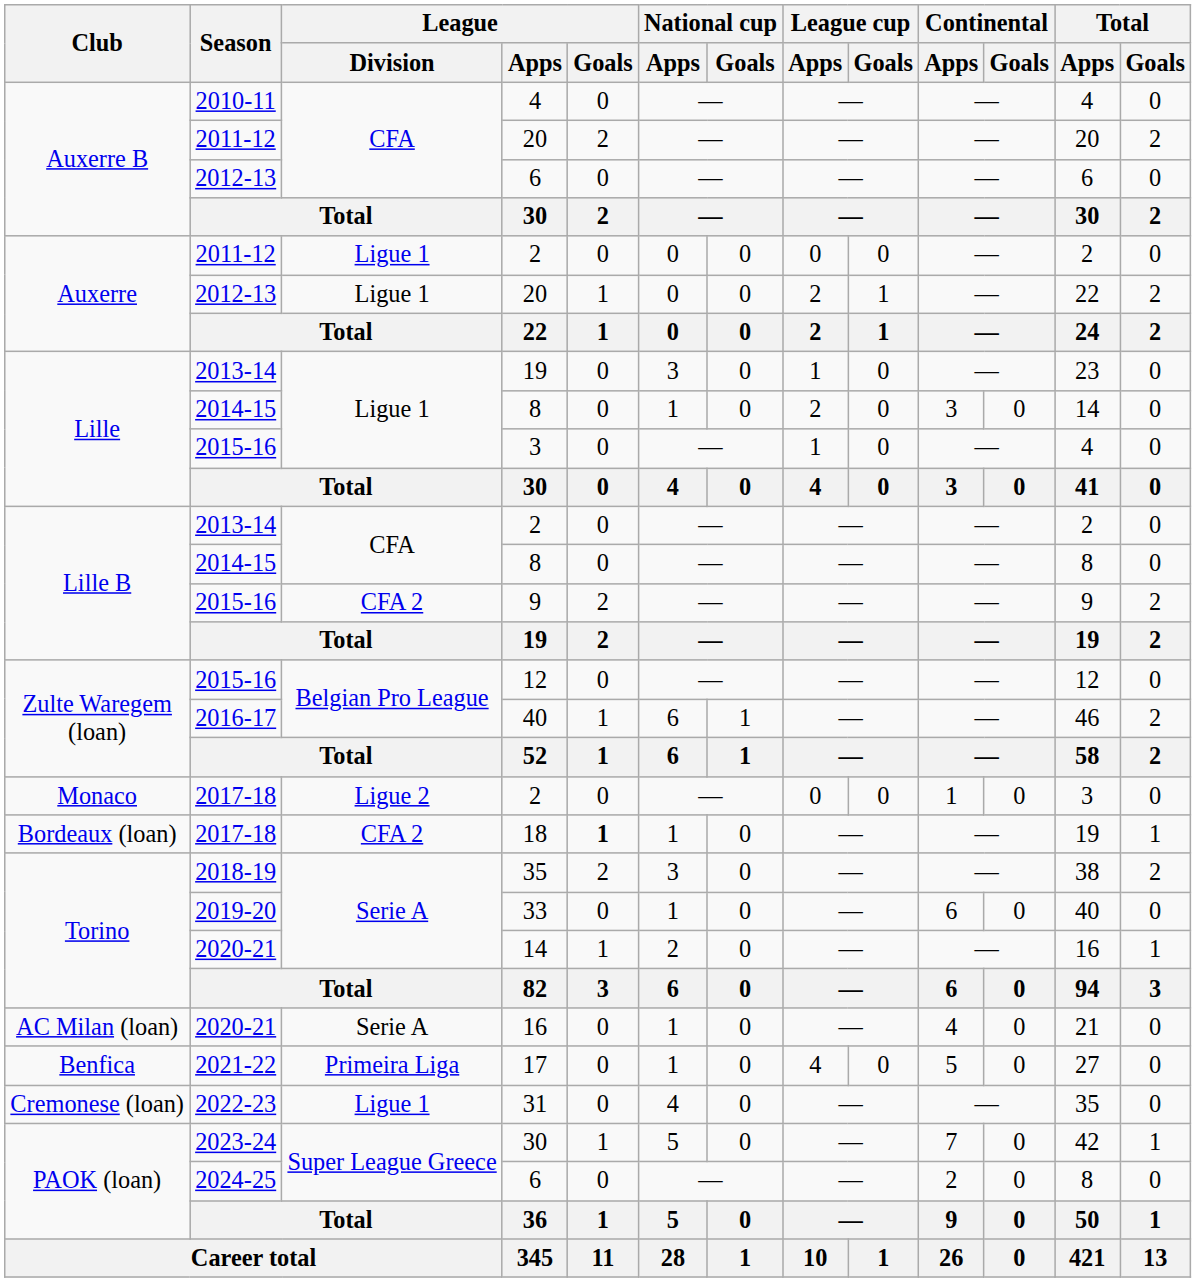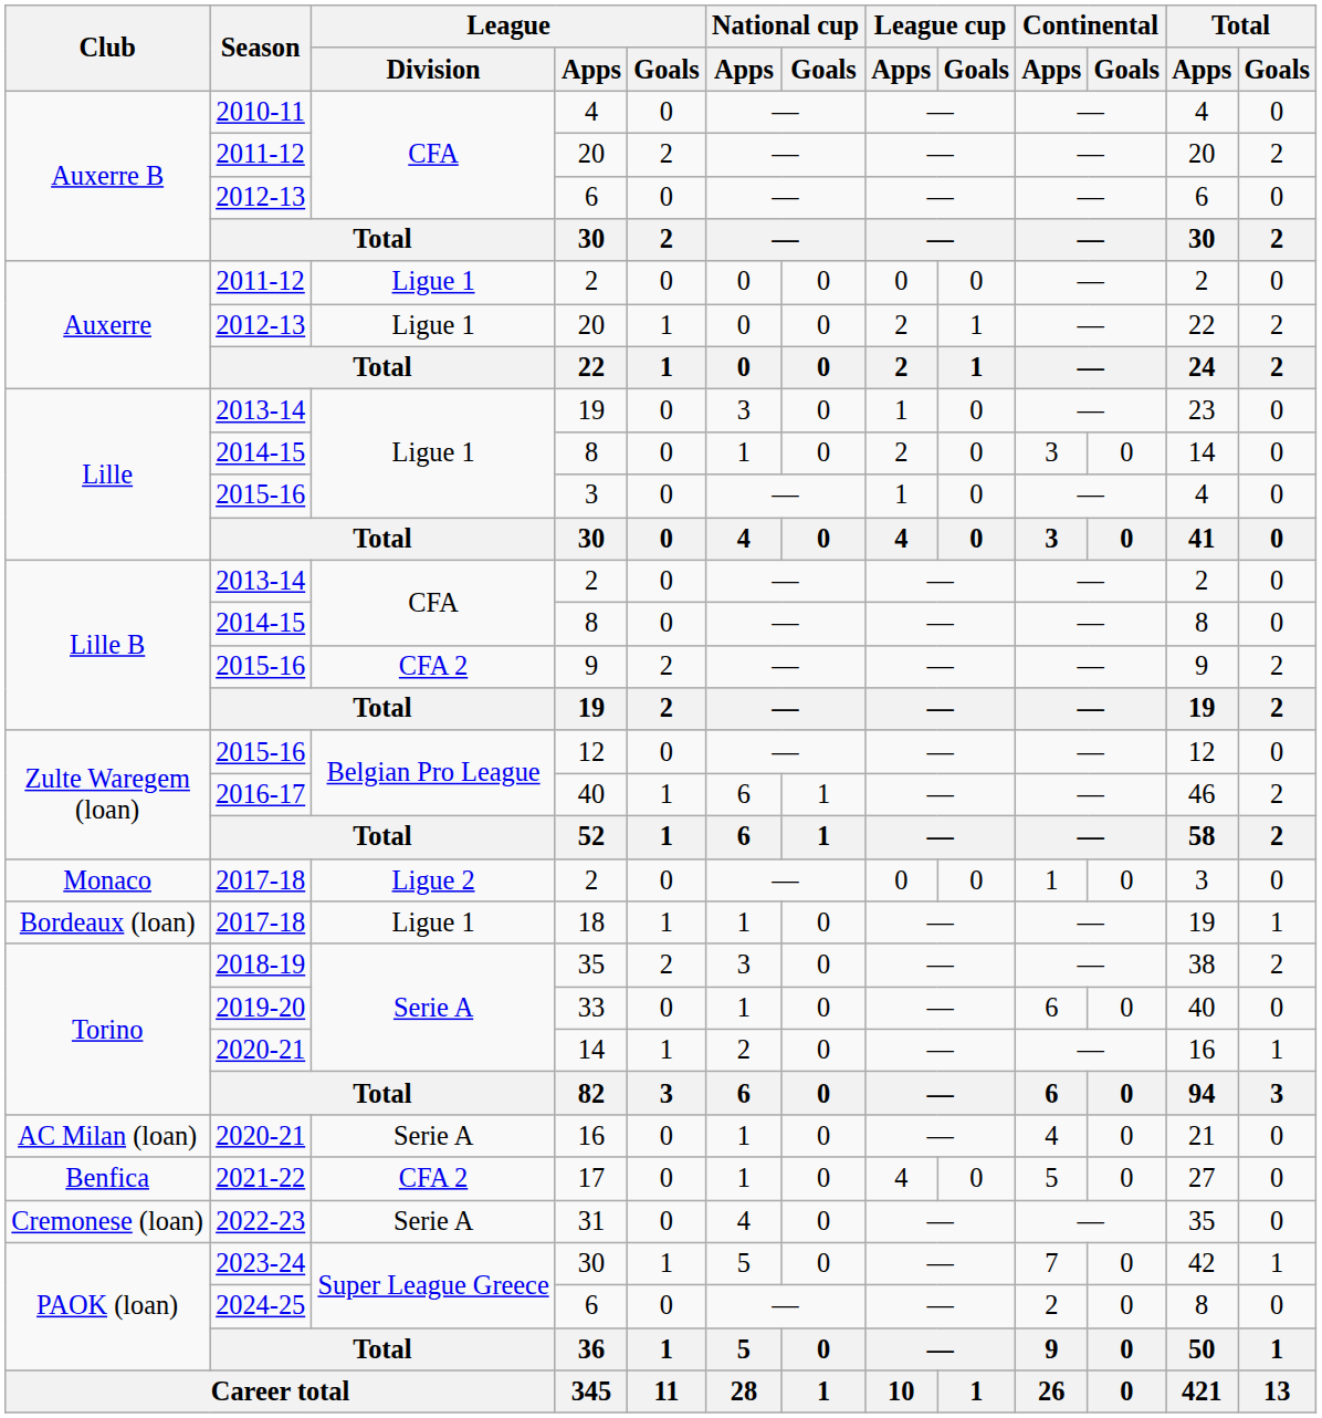18 | League / Division: CFA 2 -> Ligue 1
18 | League / Goals: bold -> normal
17 | League / Division: Primeira Liga -> CFA 2
31 | League / Division: Ligue 1 -> Serie A
